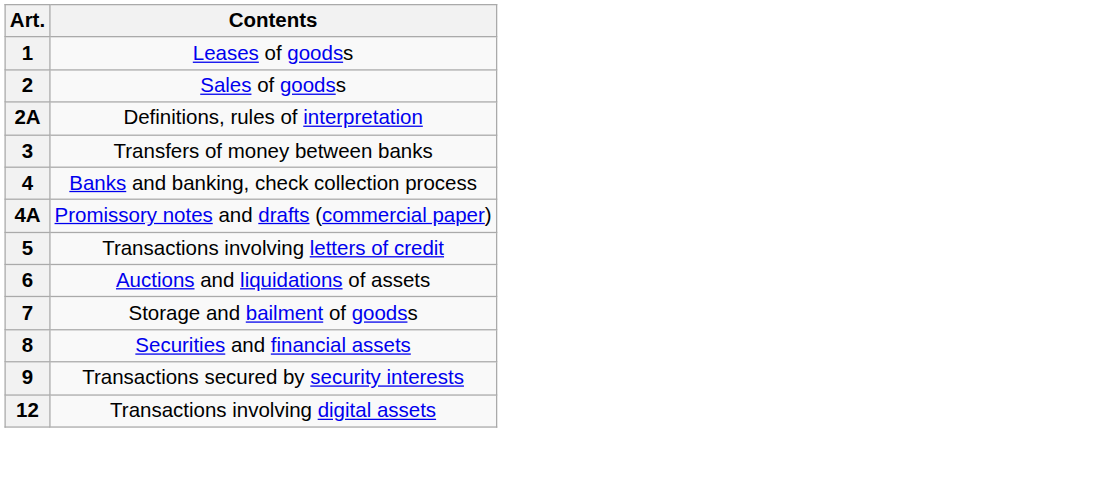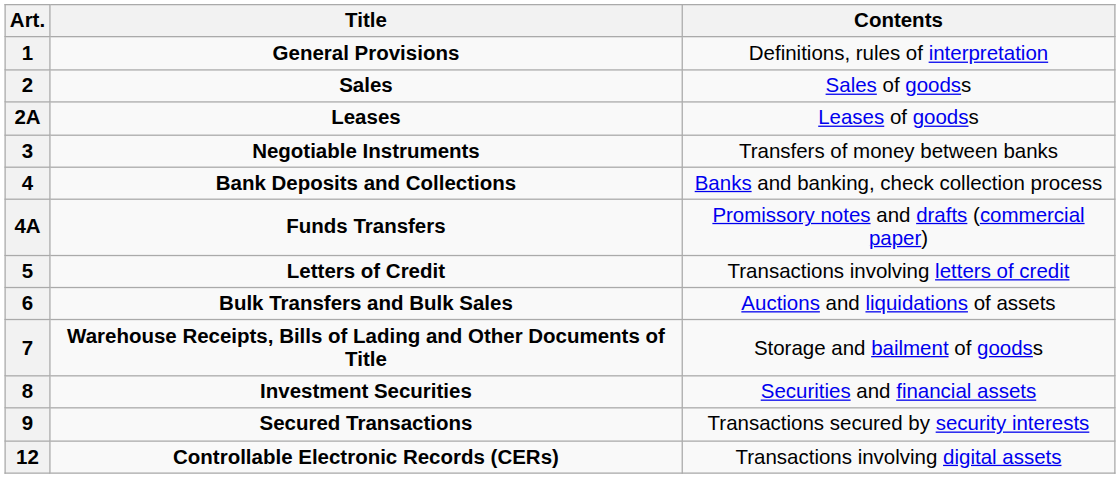+ column: Title | General Provisions | Sales | Leases | Negotiable Instruments | Bank Deposits and Collections | Funds Transfers | Letters of Credit | Bulk Transfers and Bulk Sales | Warehouse Receipts, Bills of Lading and Other Documents of Title | Investment Securities | Secured Transactions | Controllable Electronic Records (CERs)
1 | Contents: Leases of goodss -> Definitions, rules of interpretation
2A | Contents: Definitions, rules of interpretation -> Leases of goodss
